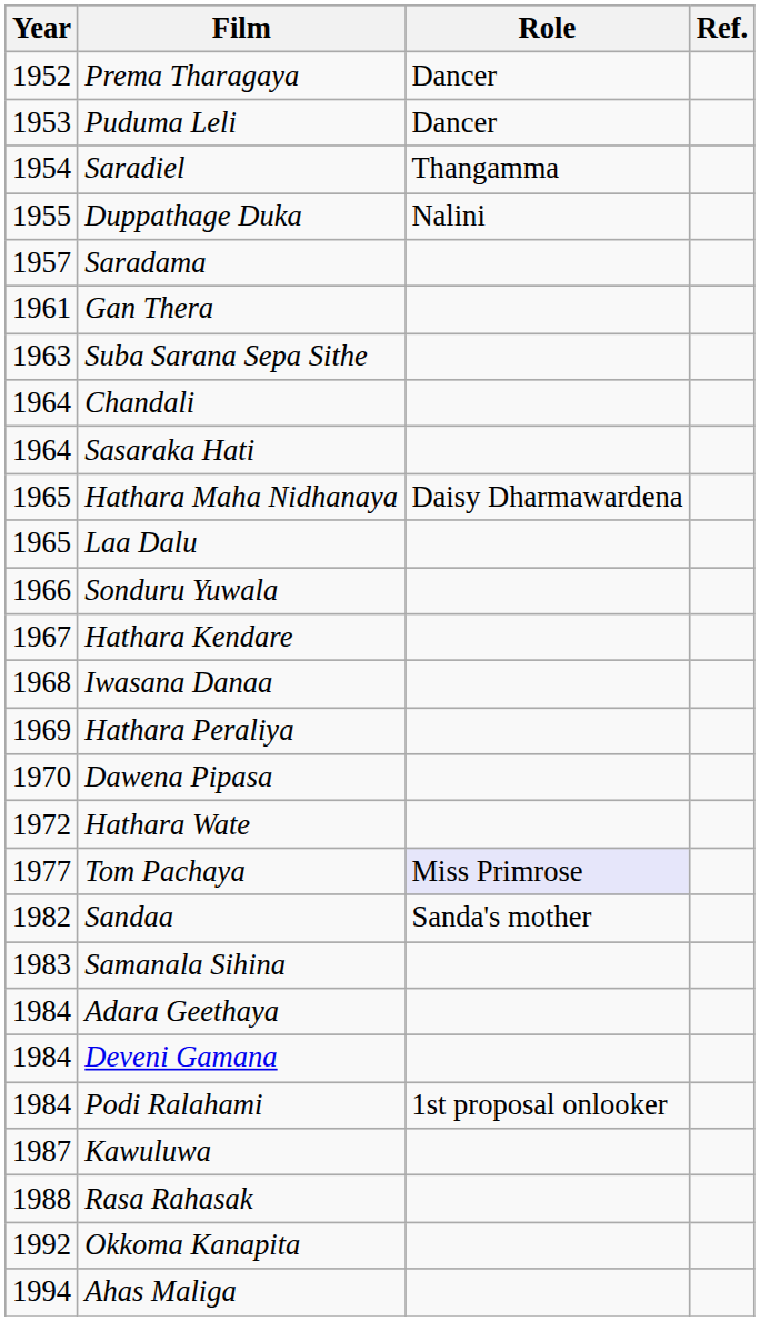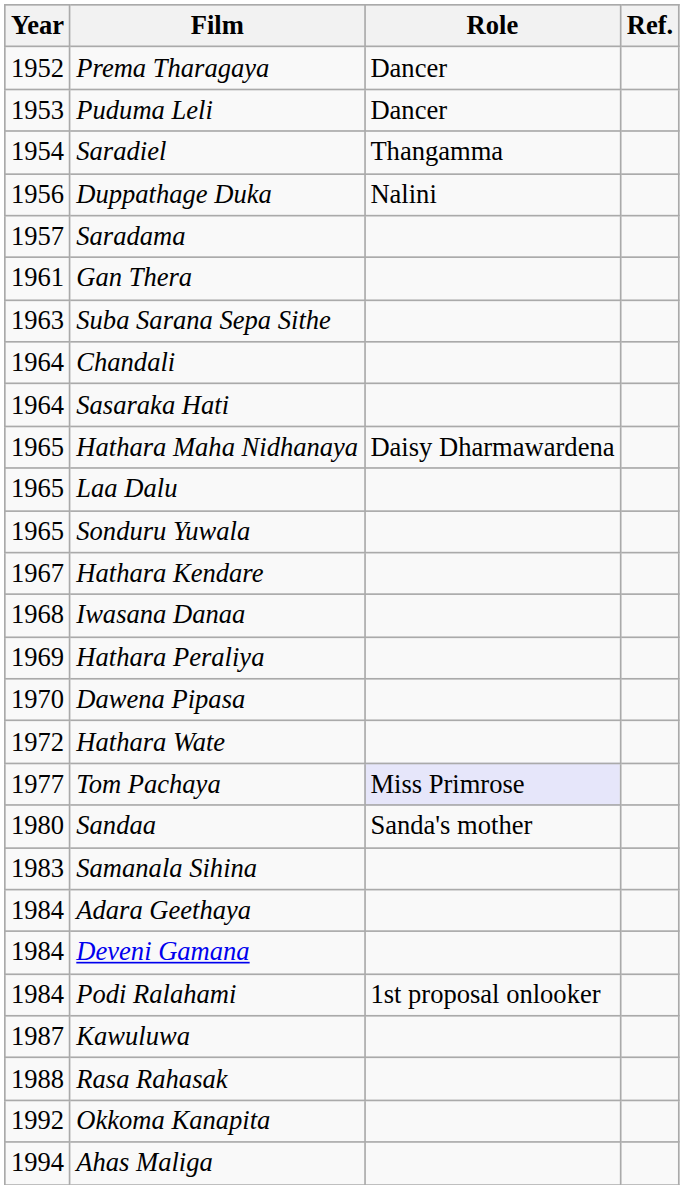Duppathage Duka | Year: 1955 -> 1956
Sonduru Yuwala | Year: 1966 -> 1965
Sandaa | Year: 1982 -> 1980
